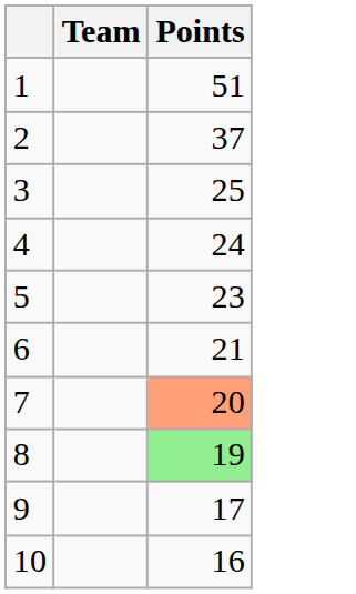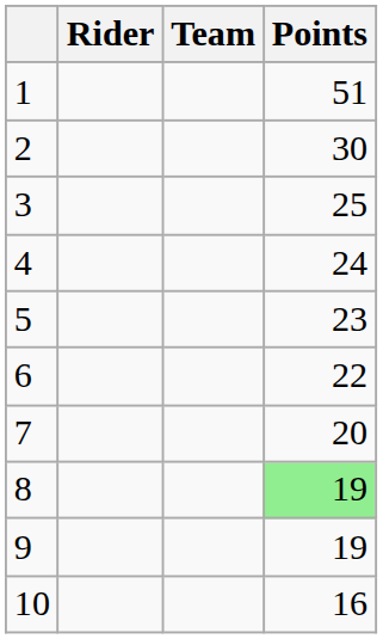+ column: Rider
2 | Points: 37 -> 30
6 | Points: 21 -> 22
7 | Points: lightsalmon background -> no background
9 | Points: 17 -> 19
